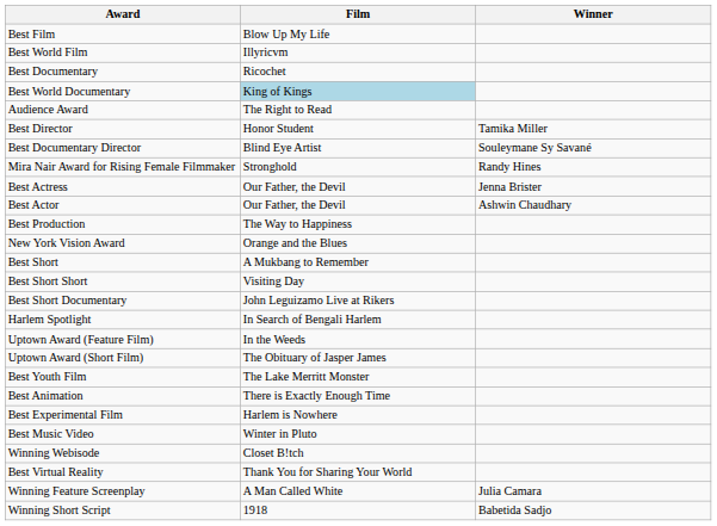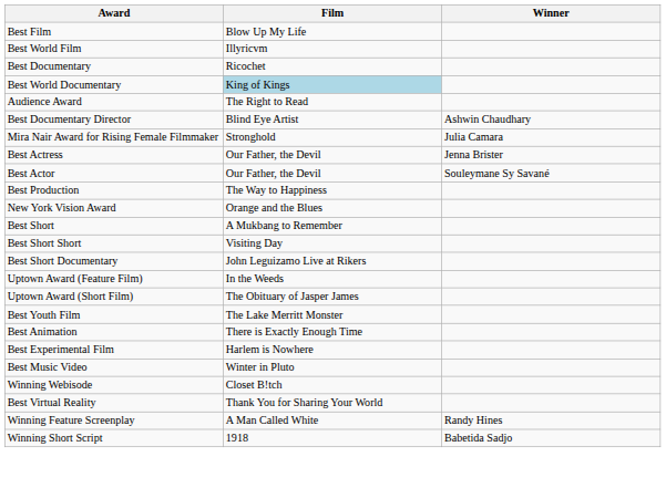- row: Best Director | Honor Student | Tamika Miller
Best Documentary Director | Winner: Souleymane Sy Savané -> Ashwin Chaudhary
Mira Nair Award for Rising Female Filmmaker | Winner: Randy Hines -> Julia Camara
Best Actor | Winner: Ashwin Chaudhary -> Souleymane Sy Savané
- row: Harlem Spotlight | In Search of Bengali Harlem
Winning Feature Screenplay | Winner: Julia Camara -> Randy Hines
